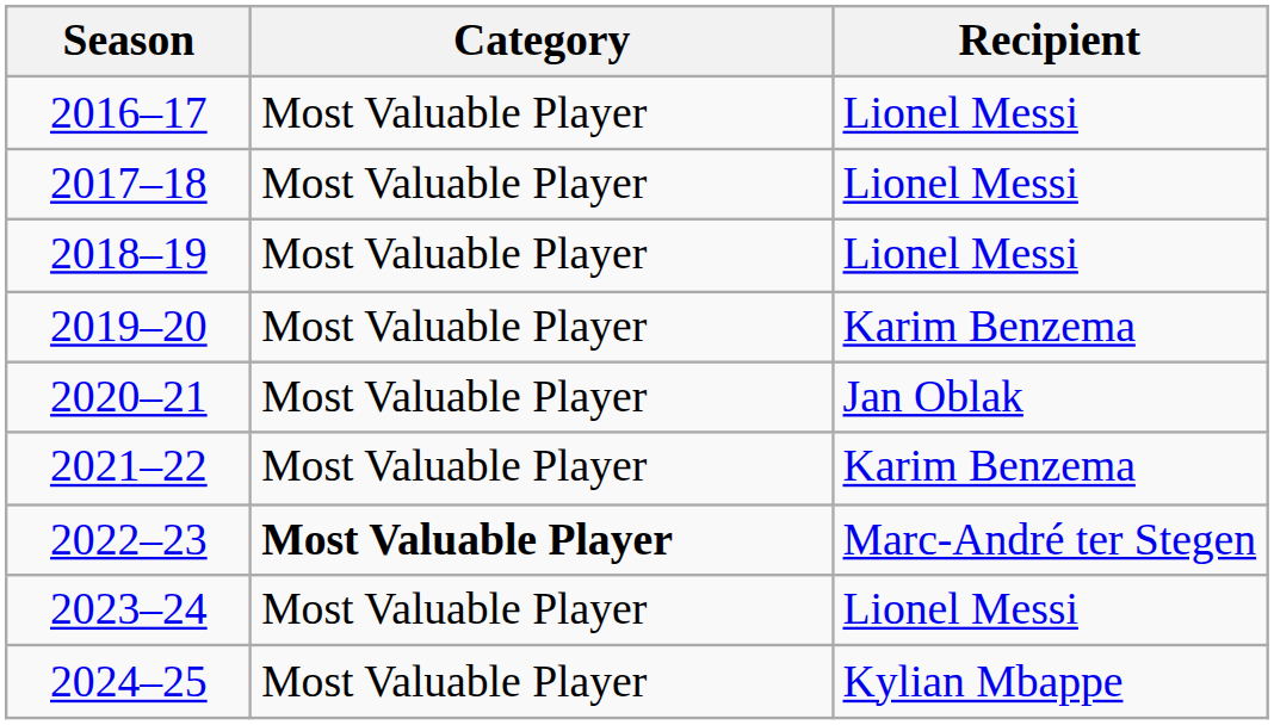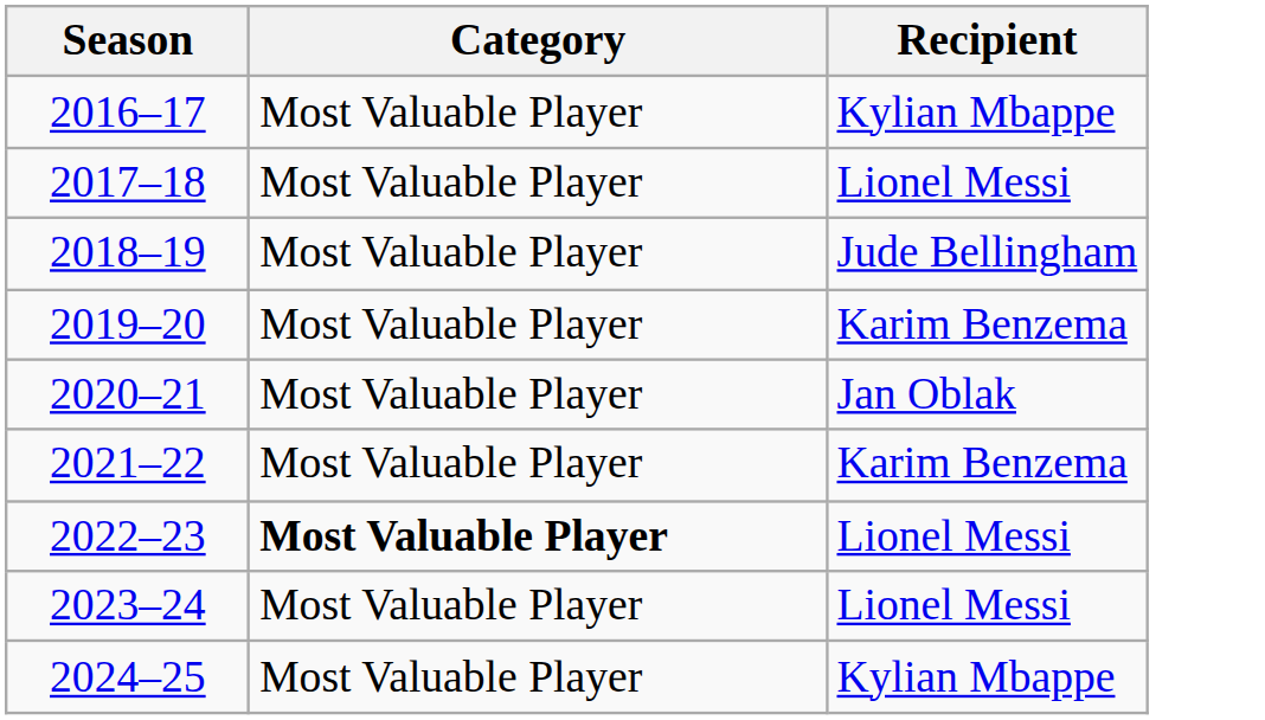2016–17 | Recipient: Lionel Messi -> Kylian Mbappe
2018–19 | Recipient: Lionel Messi -> Jude Bellingham
2022–23 | Recipient: Marc-André ter Stegen -> Lionel Messi
